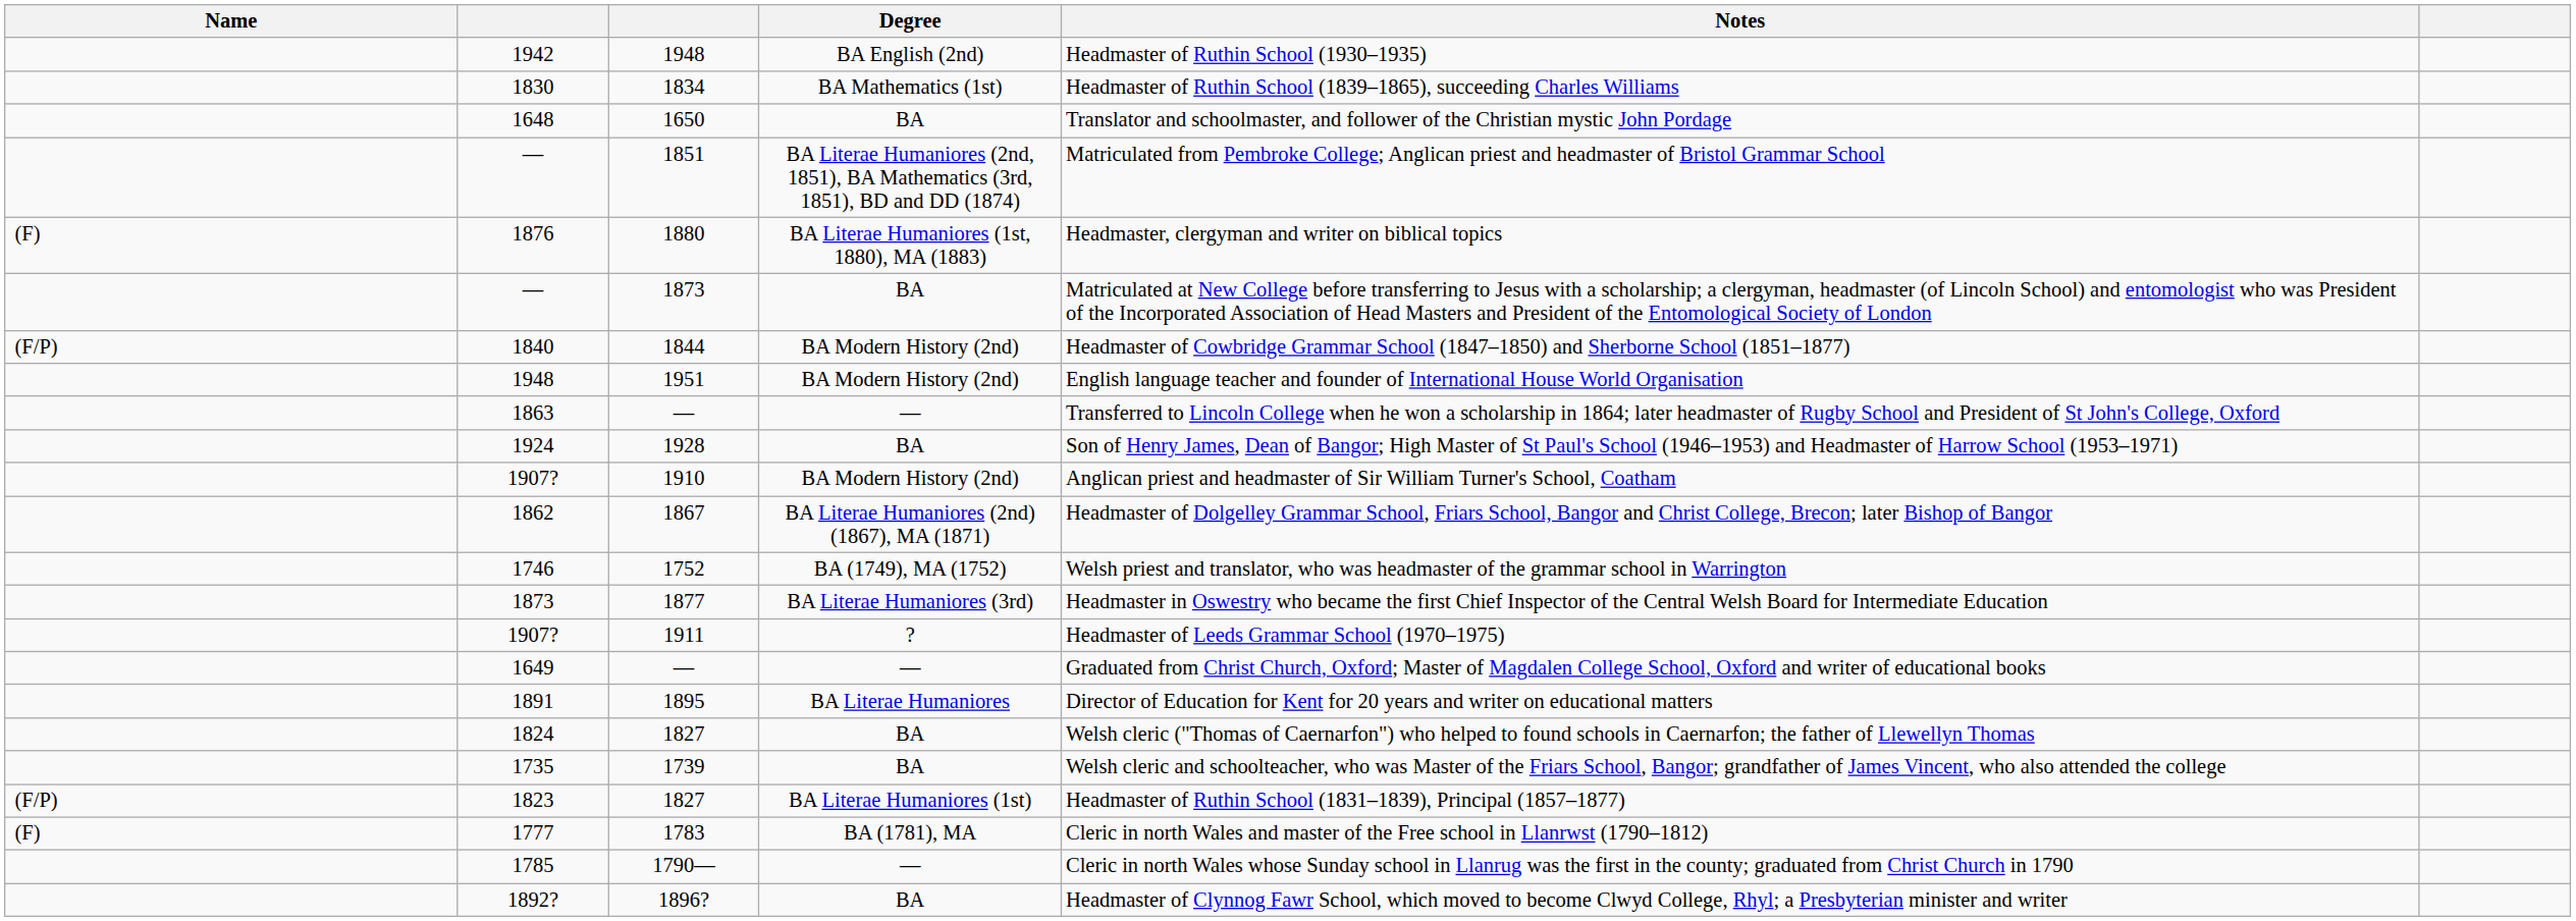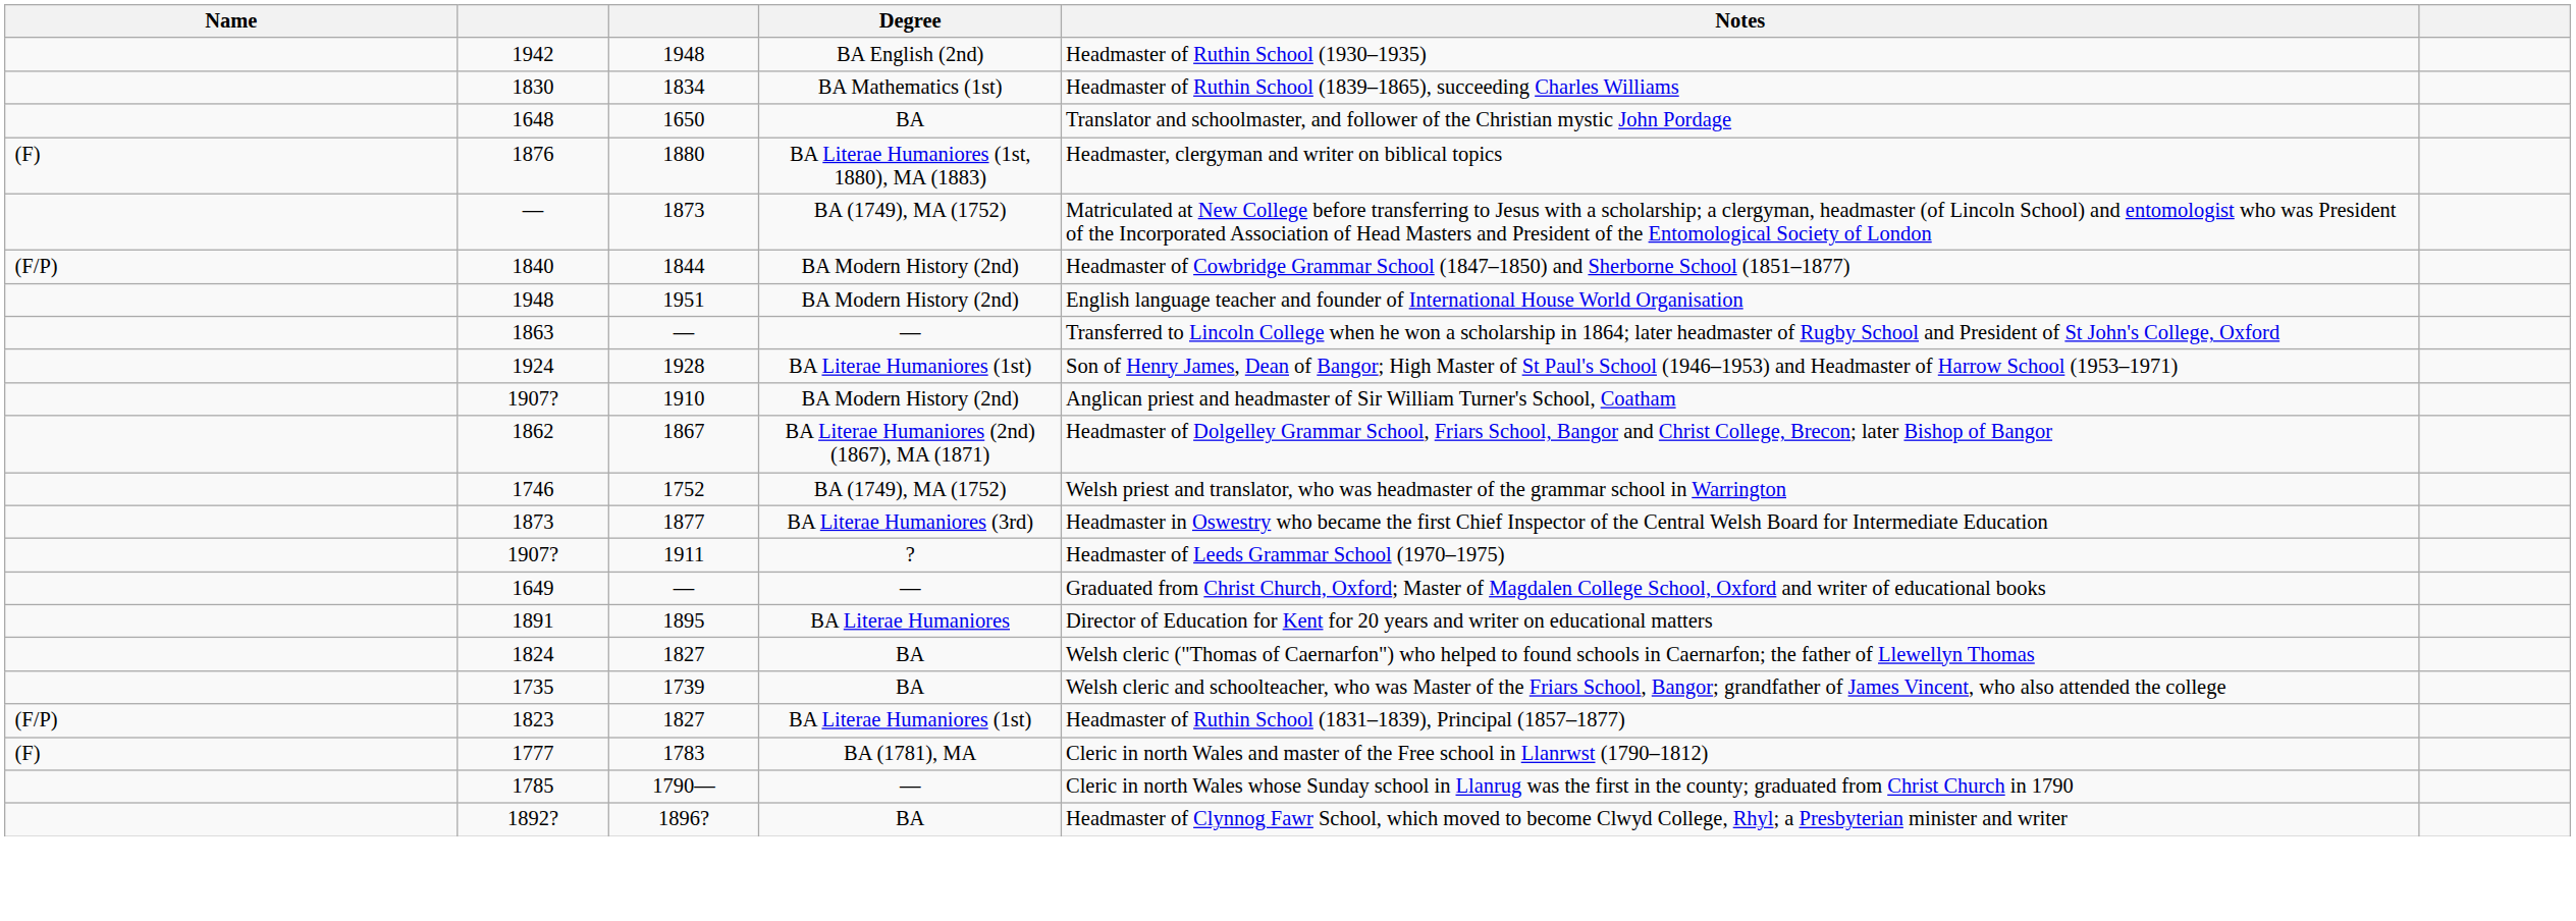- row: — | 1851 | BA Literae Humaniores (2nd, 1851), BA Mathematics (3rd, 1851), BD and DD (1874) | Matriculated from Pembroke College; Anglican priest and headmaster of Bristol Grammar School
— / 1873 | Degree: BA -> BA (1749), MA (1752)
1924 | Degree: BA -> BA Literae Humaniores (1st)
